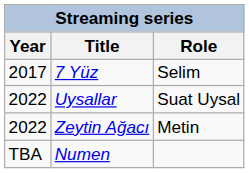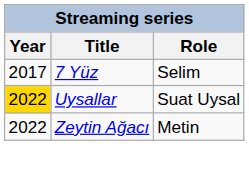Uysallar | Year: no background -> gold background
- row: TBA | Numen
